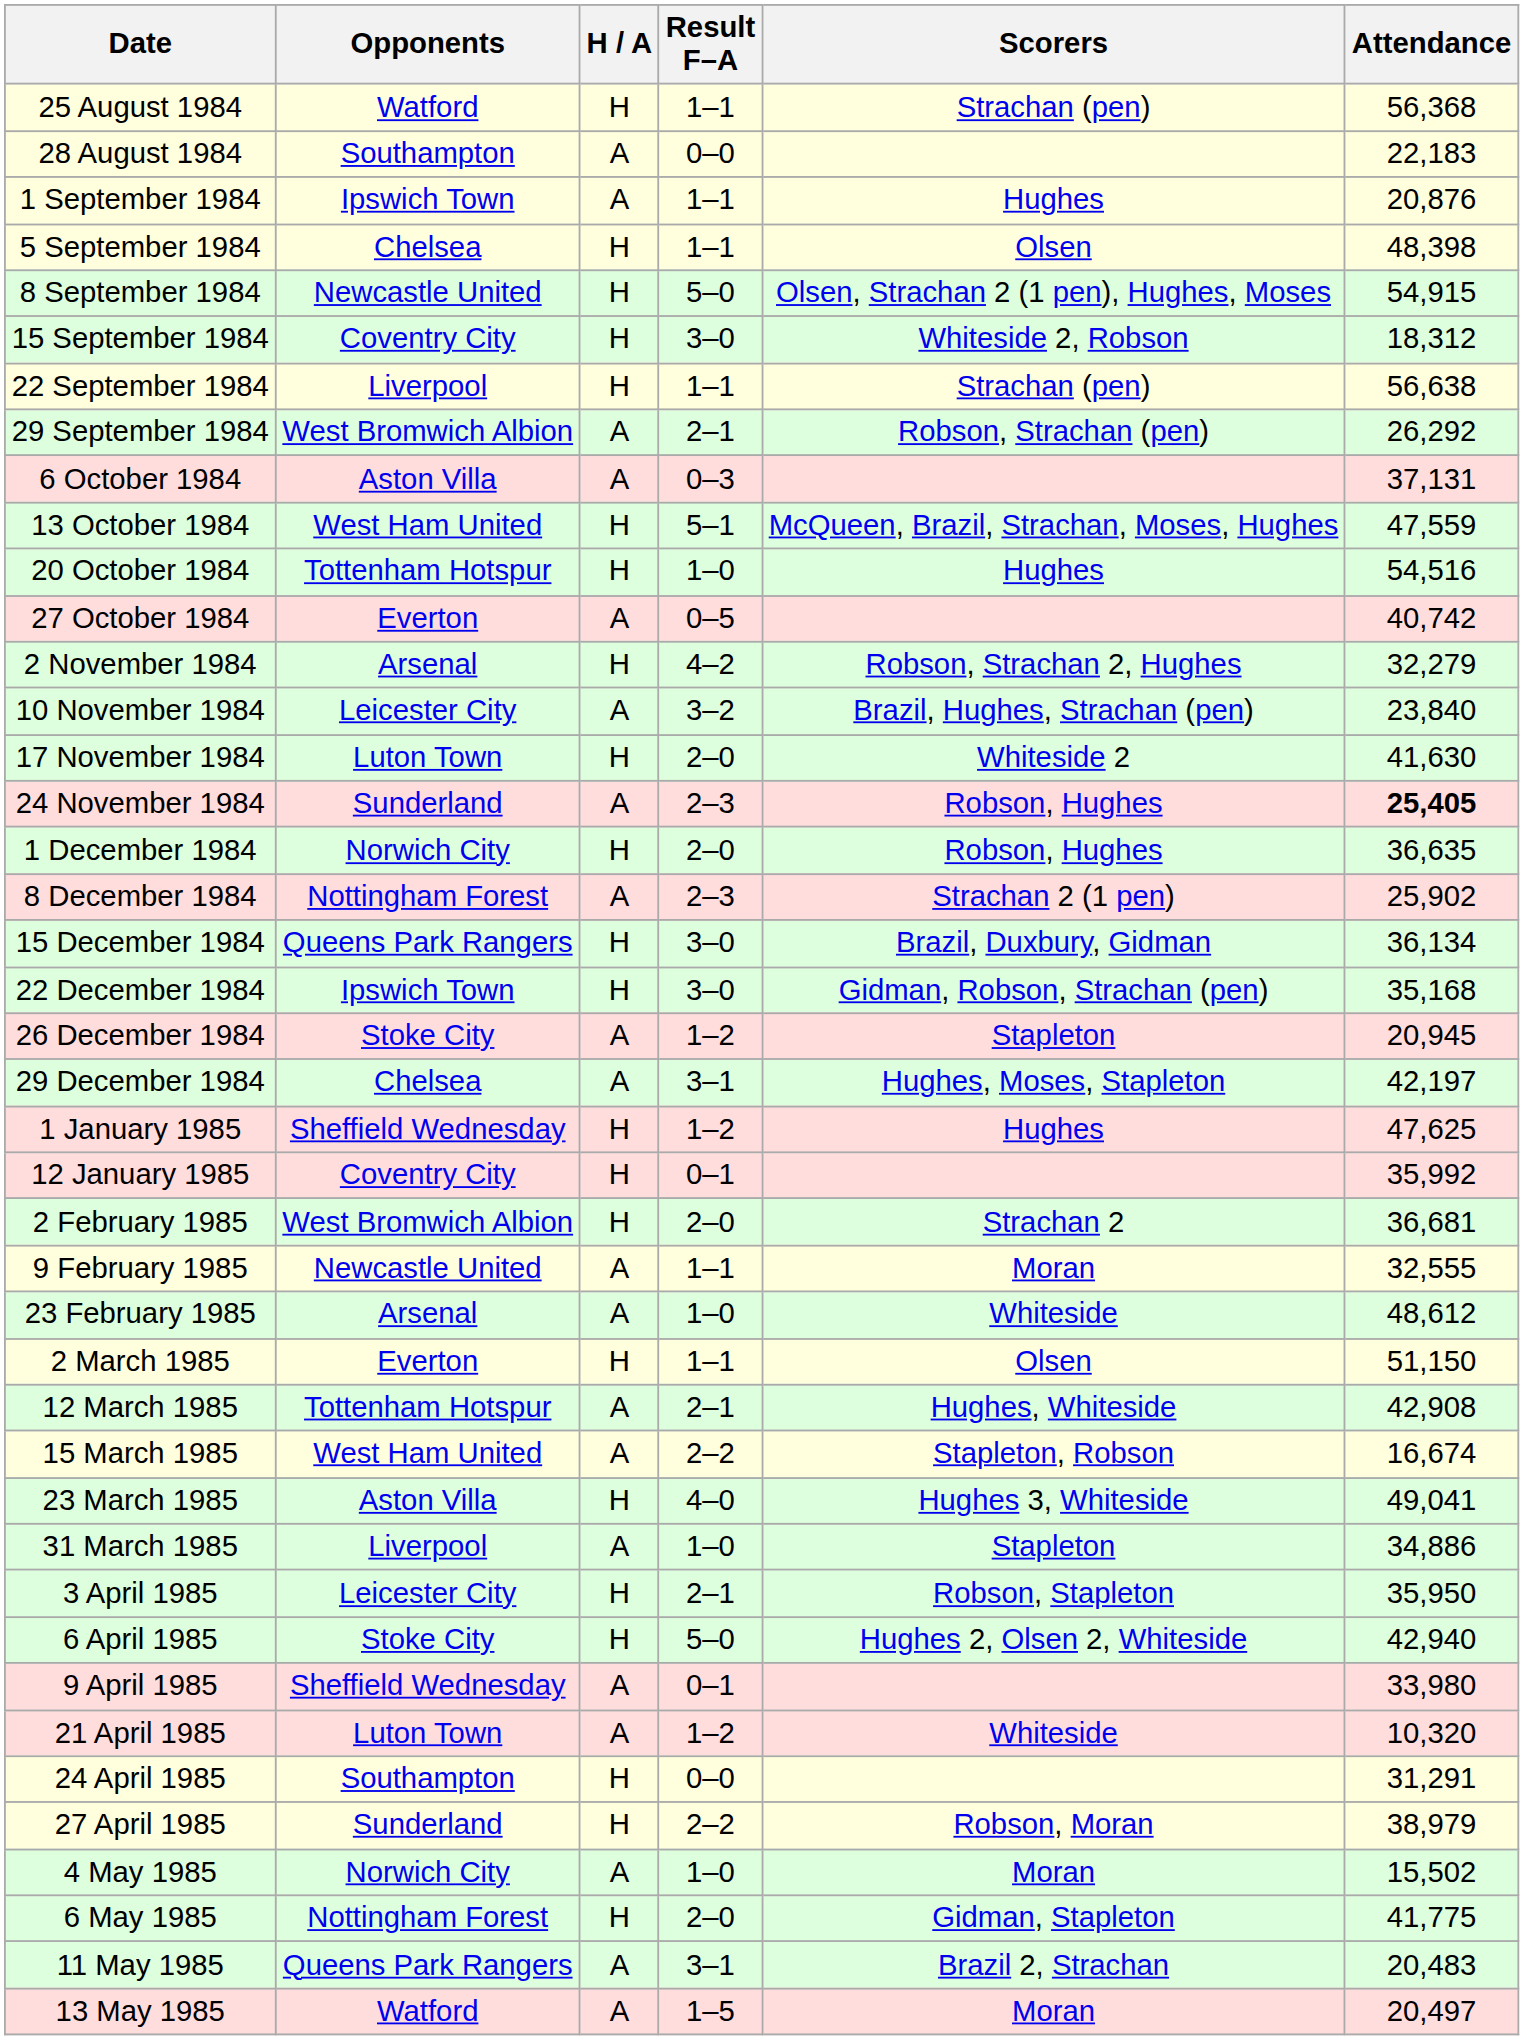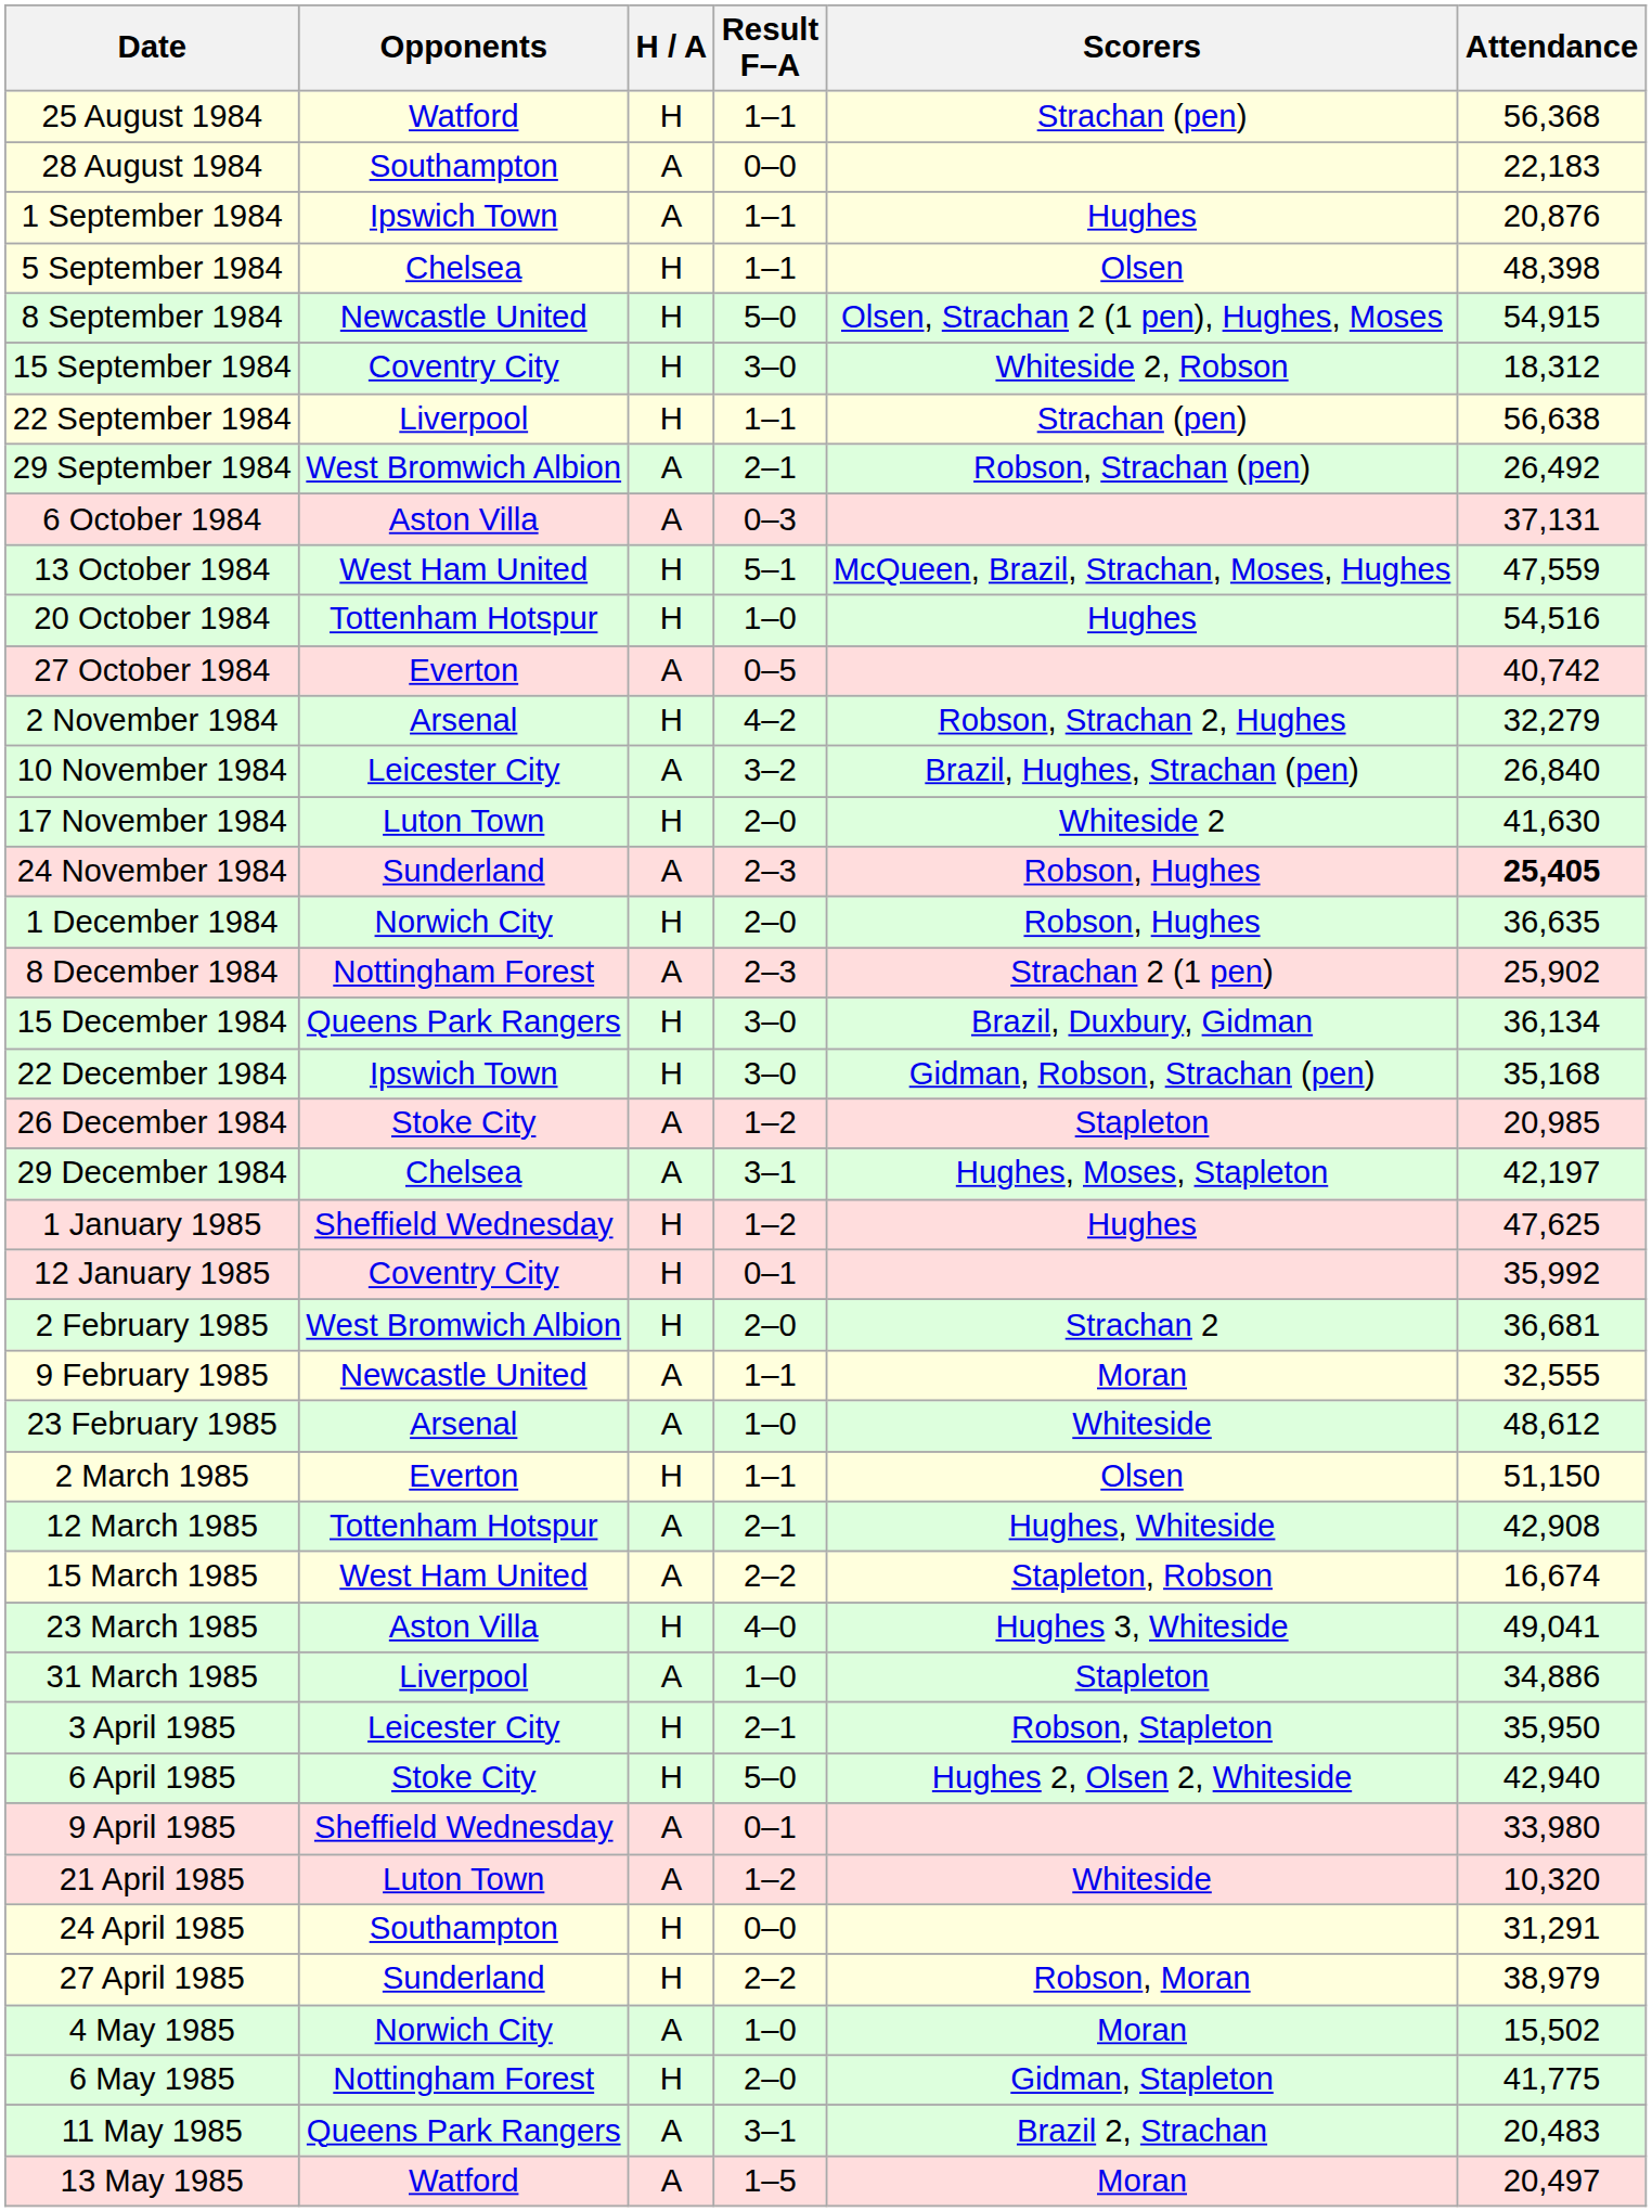29 September 1984 | Attendance: 26,292 -> 26,492
10 November 1984 | Attendance: 23,840 -> 26,840
26 December 1984 | Attendance: 20,945 -> 20,985
